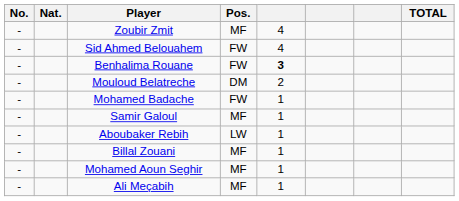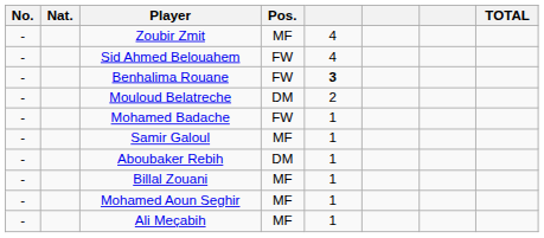Aboubaker Rebih | Pos.: LW -> DM
